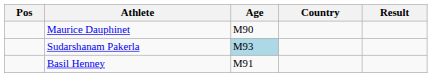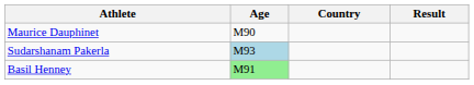- column: Pos
Basil Henney | Age: no background -> lightgreen background
